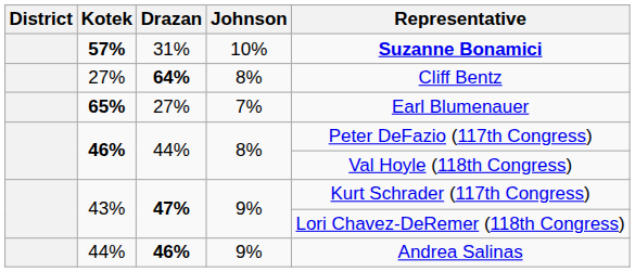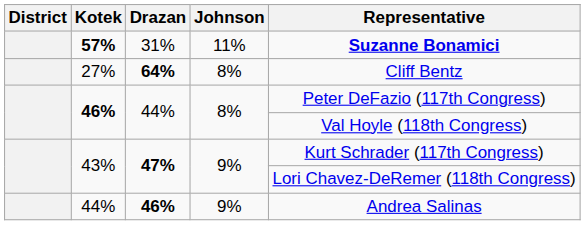57% | Johnson: 10% -> 11%
- row: 65% | 27% | 7% | Earl Blumenauer
